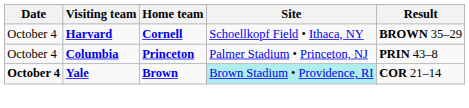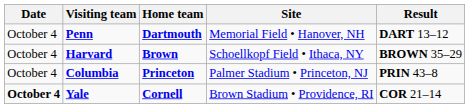+ row: October 4 | Penn | Dartmouth | Memorial Field • Hanover, NH | DART 13–12
Harvard | Home team: Cornell -> Brown
Yale | Home team: Brown -> Cornell
Yale | Site: paleturquoise background -> no background
